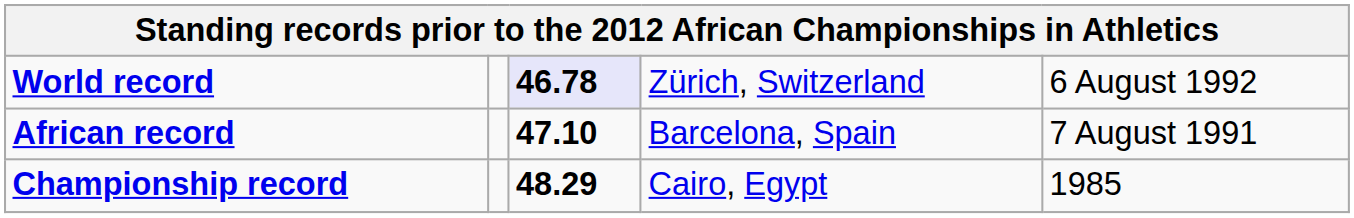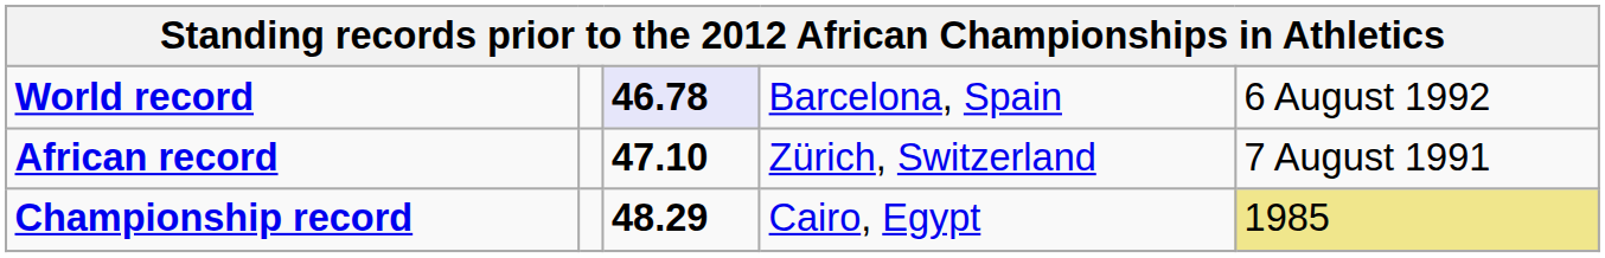World record | column 4: Zürich, Switzerland -> Barcelona, Spain
African record | column 4: Barcelona, Spain -> Zürich, Switzerland
Championship record | column 5: no background -> khaki background
